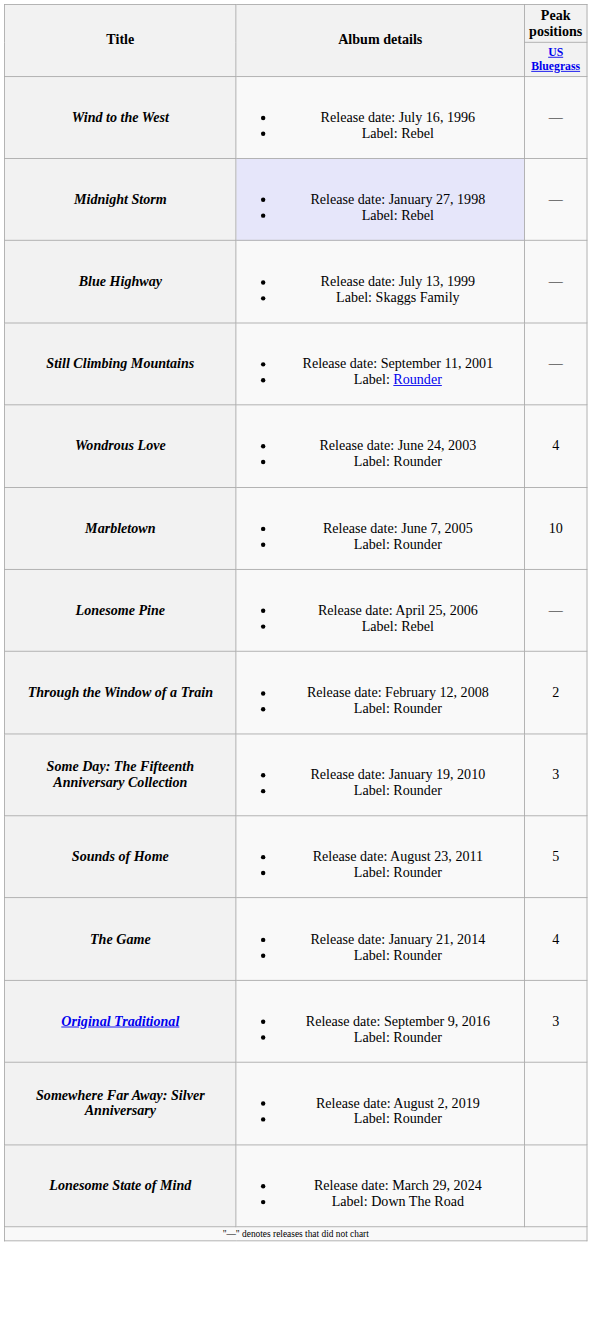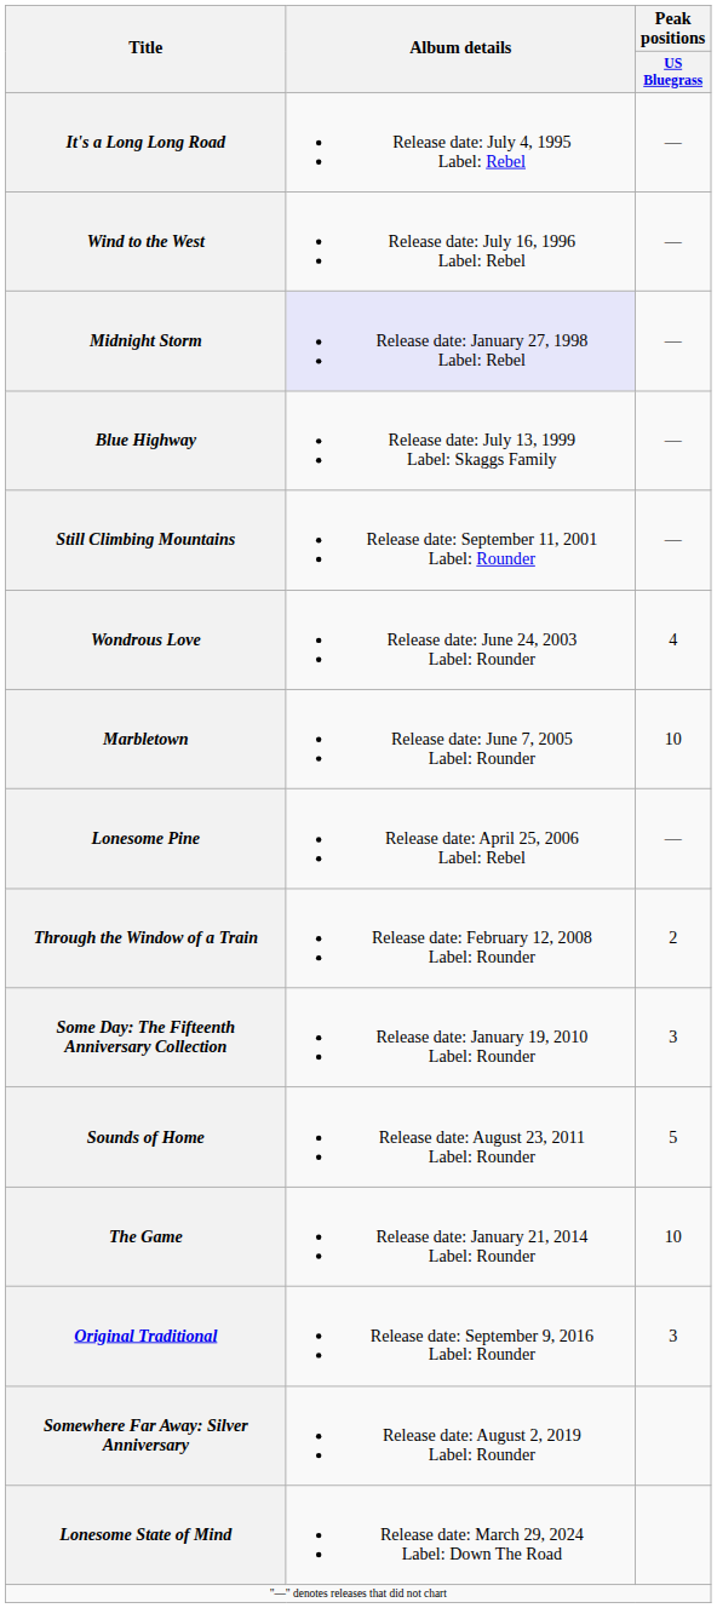+ row: It's a Long Long Road | Release date: July 4, 1995 Label: Rebel | —
The Game | Peak positions / US Bluegrass: 4 -> 10
